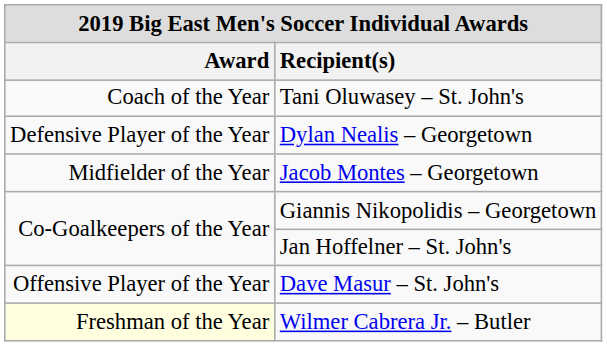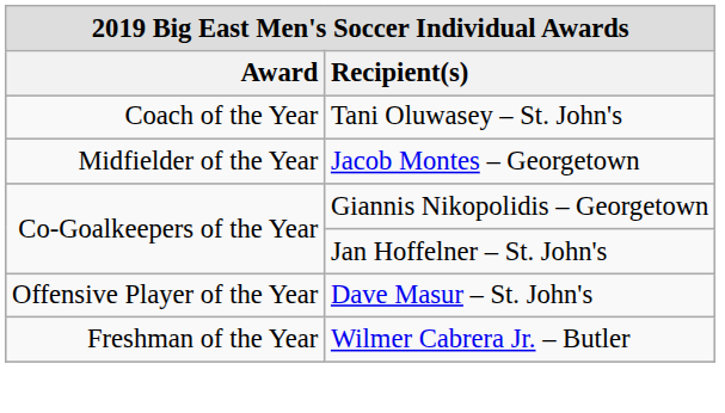- row: Defensive Player of the Year | Dylan Nealis – Georgetown
Wilmer Cabrera Jr. – Butler | Award: lightyellow background -> no background
